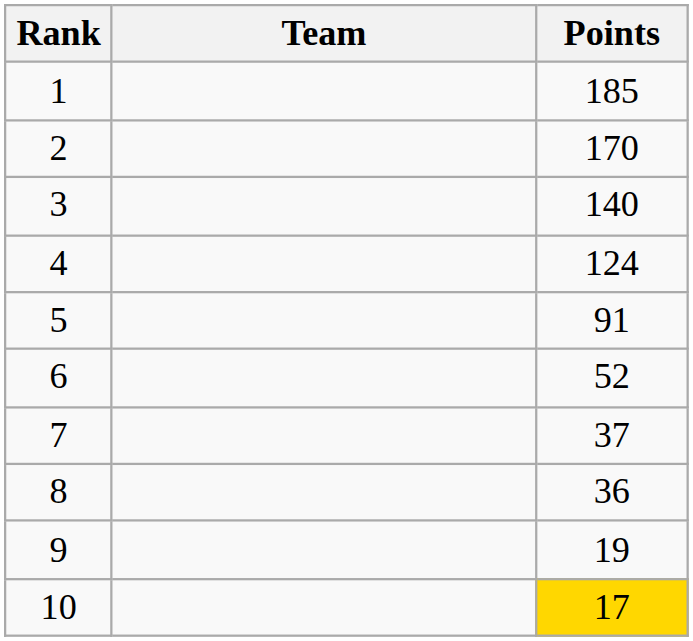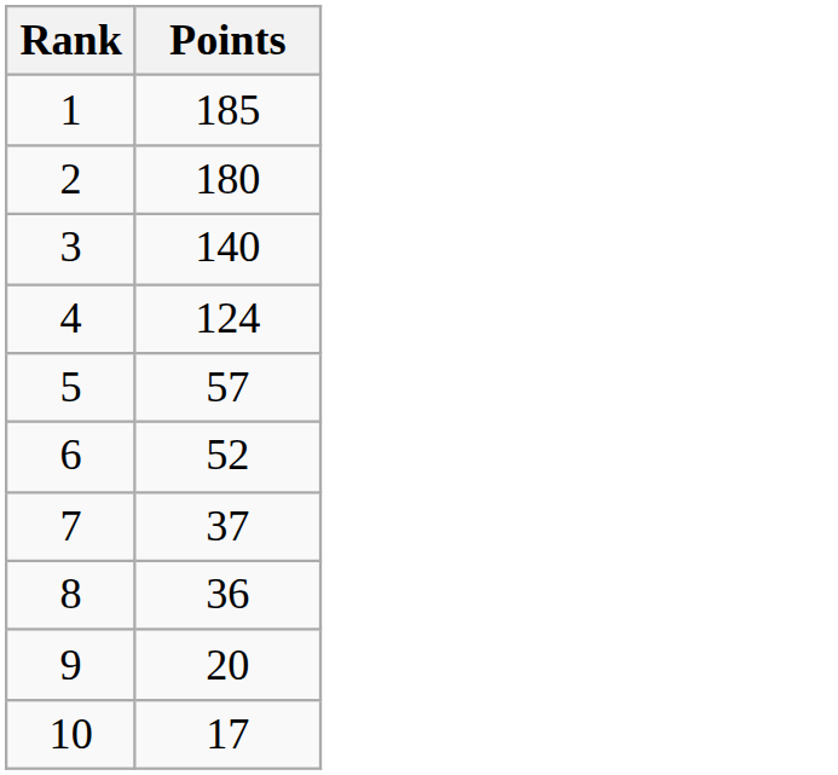- column: Team
2 | Points: 170 -> 180
5 | Points: 91 -> 57
9 | Points: 19 -> 20
10 | Points: gold background -> no background
